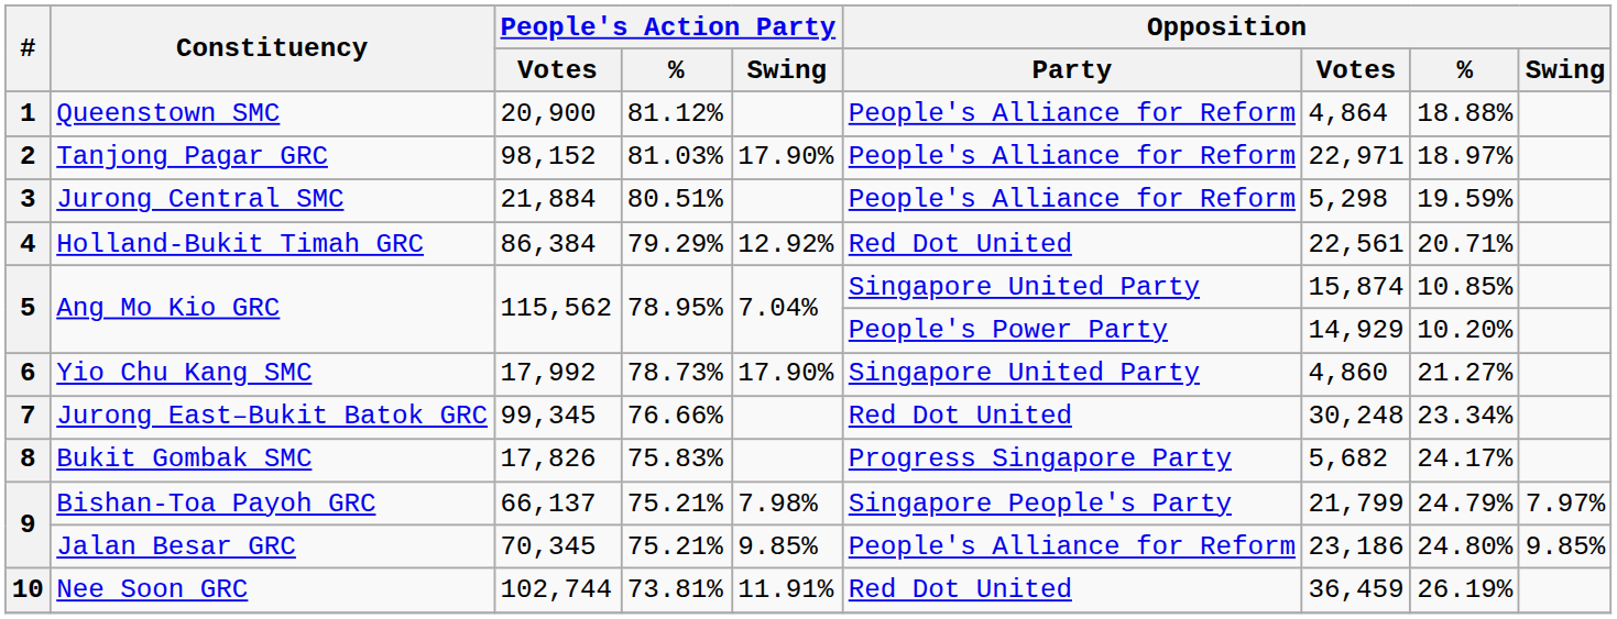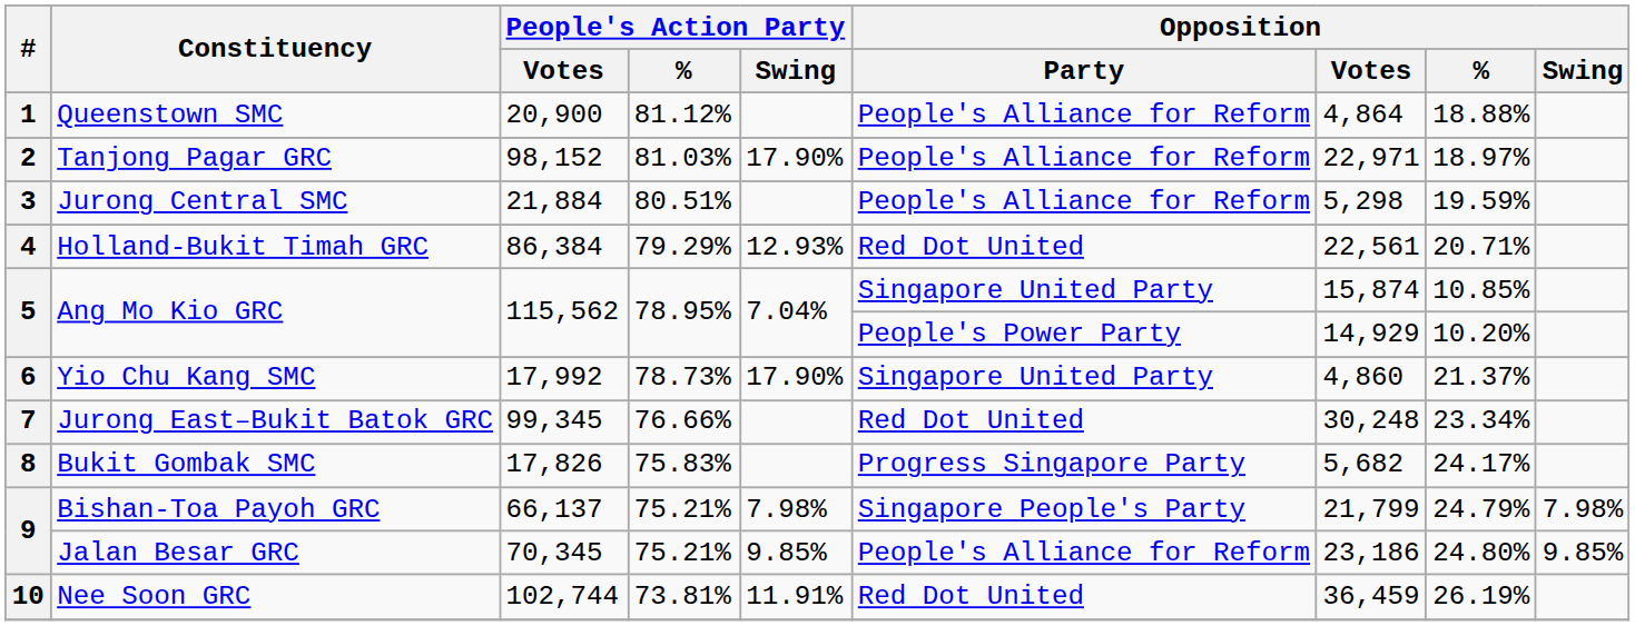Holland-Bukit Timah GRC | People's Action Party / Swing: 12.92% -> 12.93%
Yio Chu Kang SMC | Opposition / %: 21.27% -> 21.37%
Bishan-Toa Payoh GRC | Opposition / Swing: 7.97% -> 7.98%
